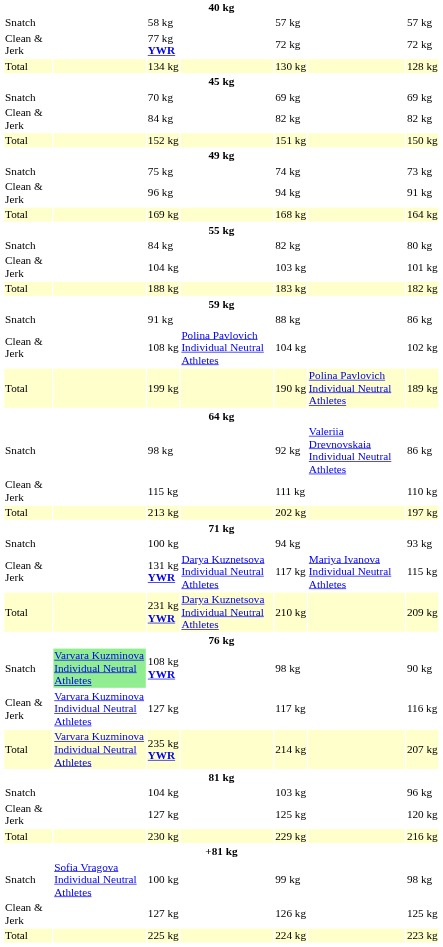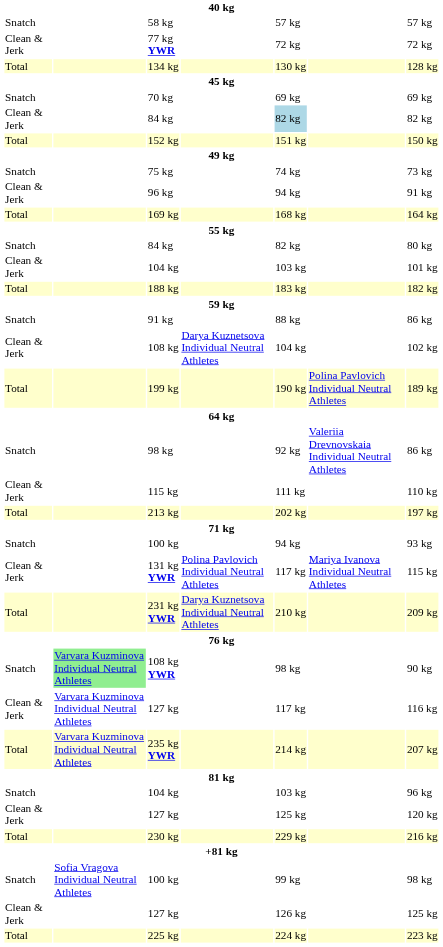Clean & Jerk / 84 kg | column 5: no background -> lightblue background
108 kg | column 4: Polina Pavlovich Individual Neutral Athletes -> Darya Kuznetsova Individual Neutral Athletes
131 kg YWR | column 4: Darya Kuznetsova Individual Neutral Athletes -> Polina Pavlovich Individual Neutral Athletes
